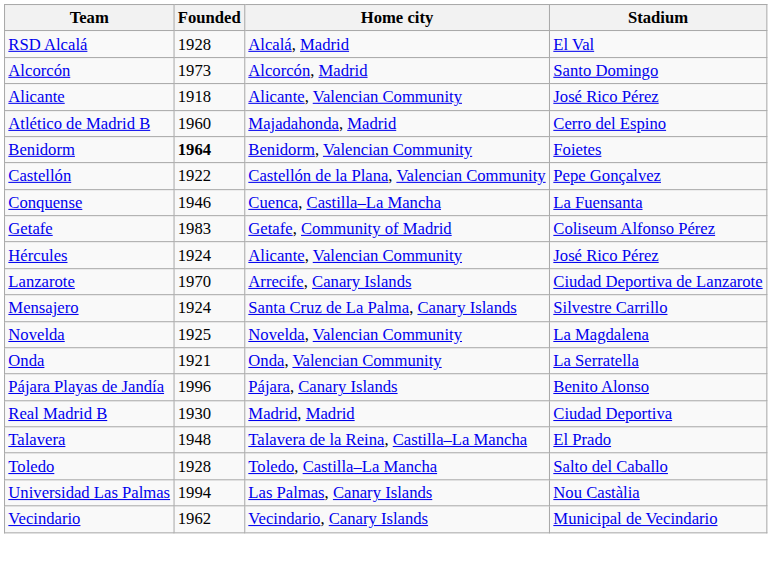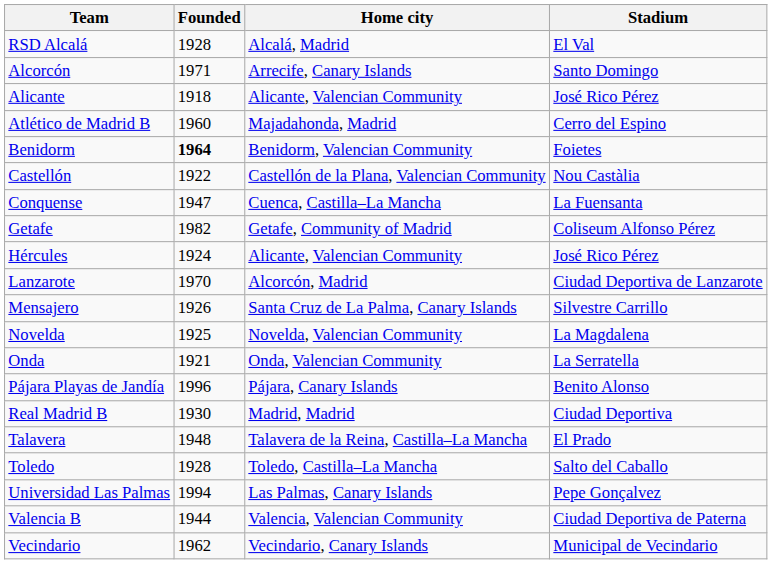Alcorcón | Founded: 1973 -> 1971
Alcorcón | Home city: Alcorcón, Madrid -> Arrecife, Canary Islands
Castellón | Stadium: Pepe Gonçalvez -> Nou Castàlia
Conquense | Founded: 1946 -> 1947
Getafe | Founded: 1983 -> 1982
Lanzarote | Home city: Arrecife, Canary Islands -> Alcorcón, Madrid
Mensajero | Founded: 1924 -> 1926
Universidad Las Palmas | Stadium: Nou Castàlia -> Pepe Gonçalvez
+ row: Valencia B | 1944 | Valencia, Valencian Community | Ciudad Deportiva de Paterna
